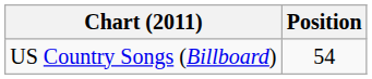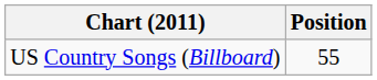US Country Songs (Billboard) | Position: 54 -> 55
